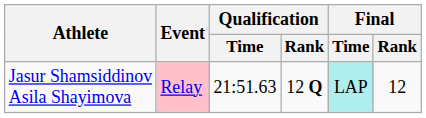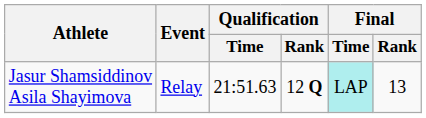Jasur Shamsiddinov Asila Shayimova | Event: pink background -> no background
Jasur Shamsiddinov Asila Shayimova | Final / Rank: 12 -> 13
